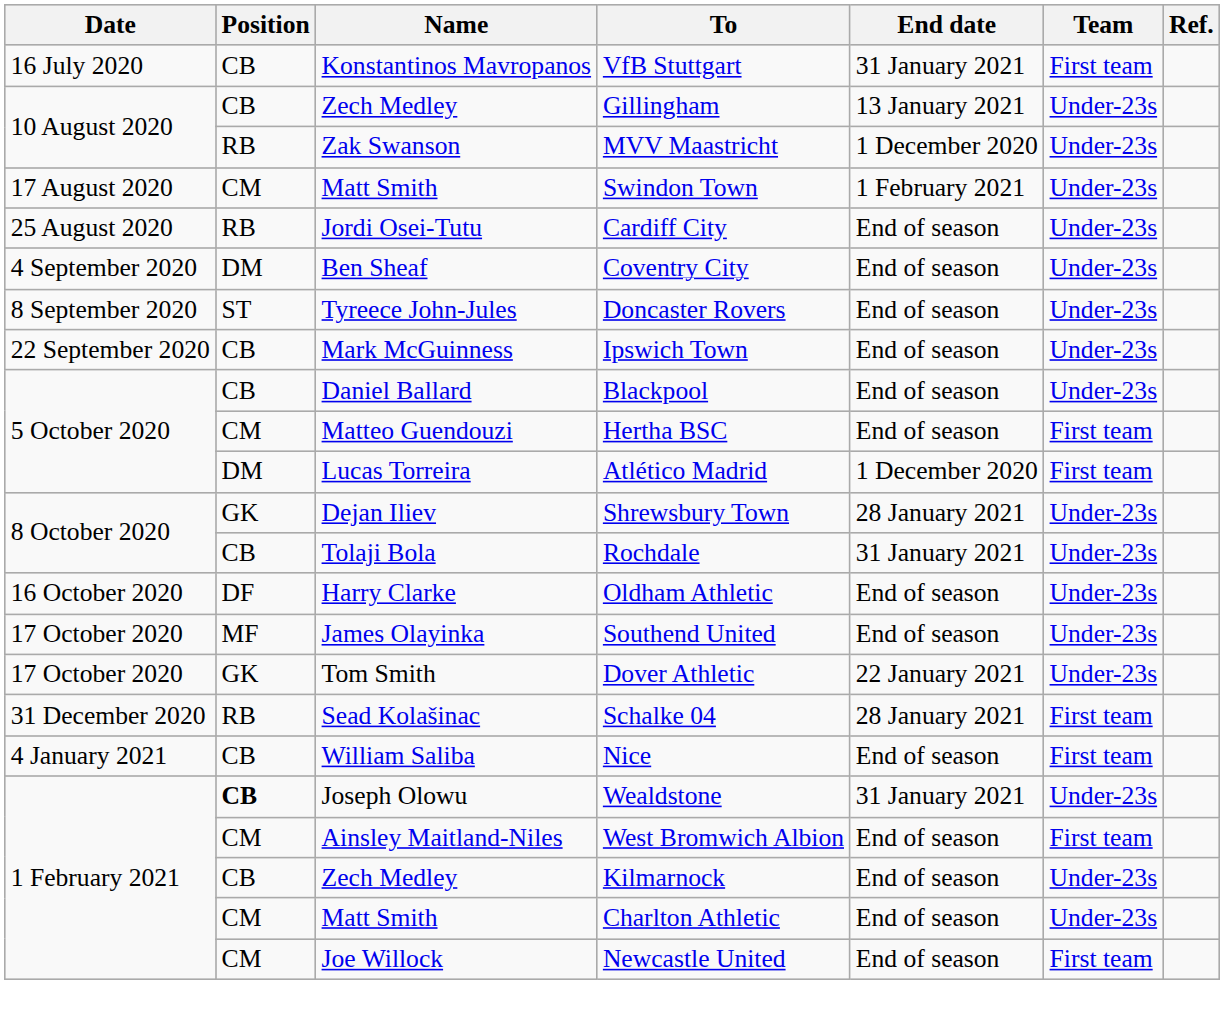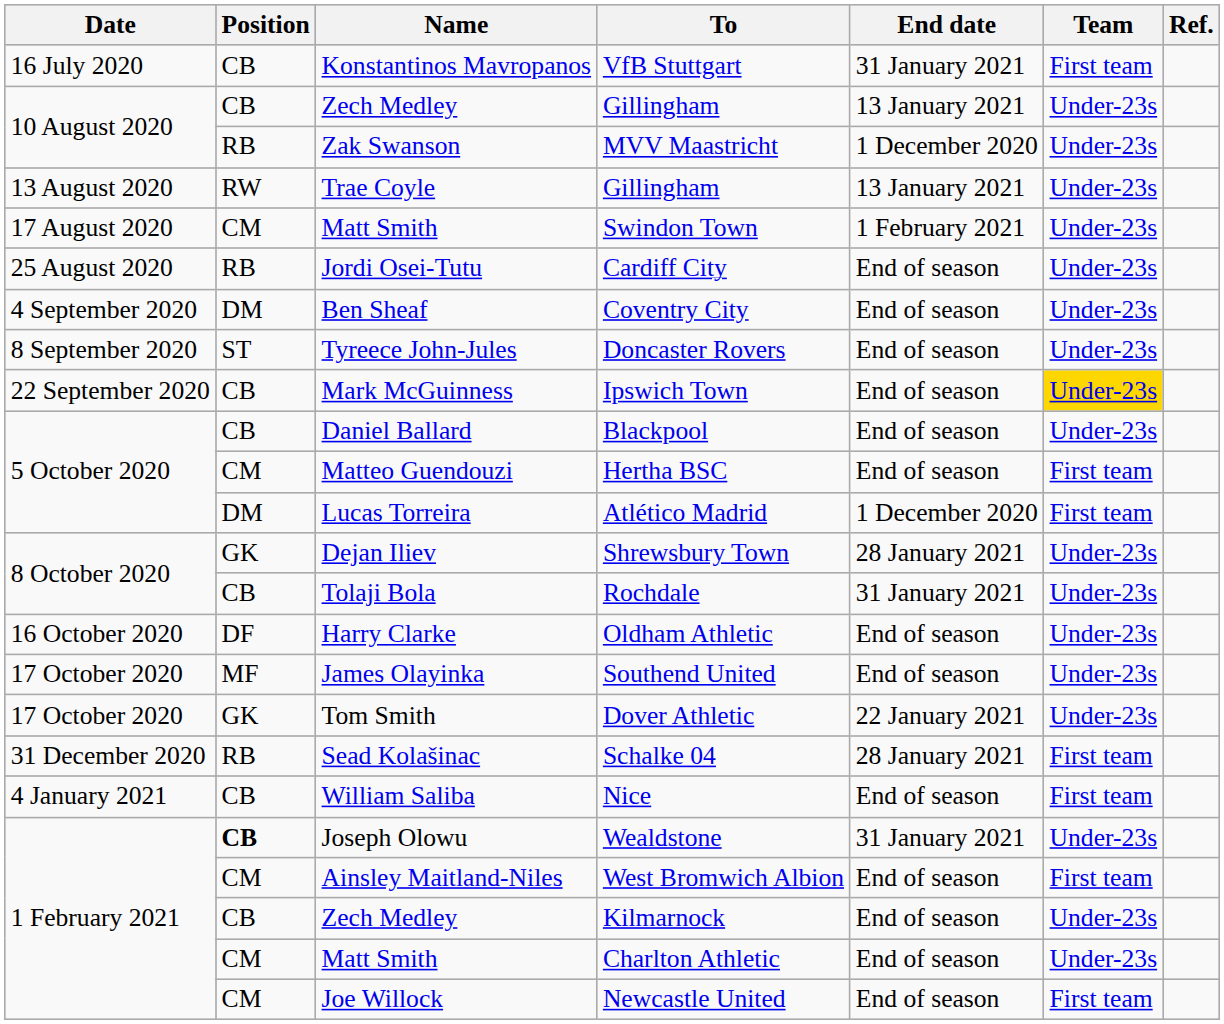+ row: 13 August 2020 | RW | Trae Coyle | Gillingham | 13 January 2021 | Under-23s
Ipswich Town | Team: no background -> gold background
